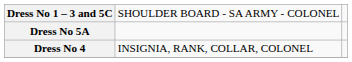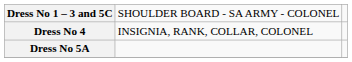rows swapped: Dress No 5A <-> Dress No 4
